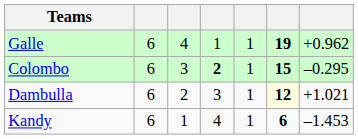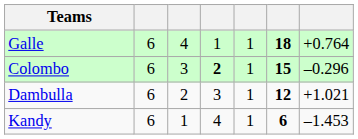Galle | column 6: 19 -> 18
Galle | column 7: +0.962 -> +0.764
Colombo | column 7: –0.295 -> –0.296
Dambulla | column 6: lightyellow background -> no background
